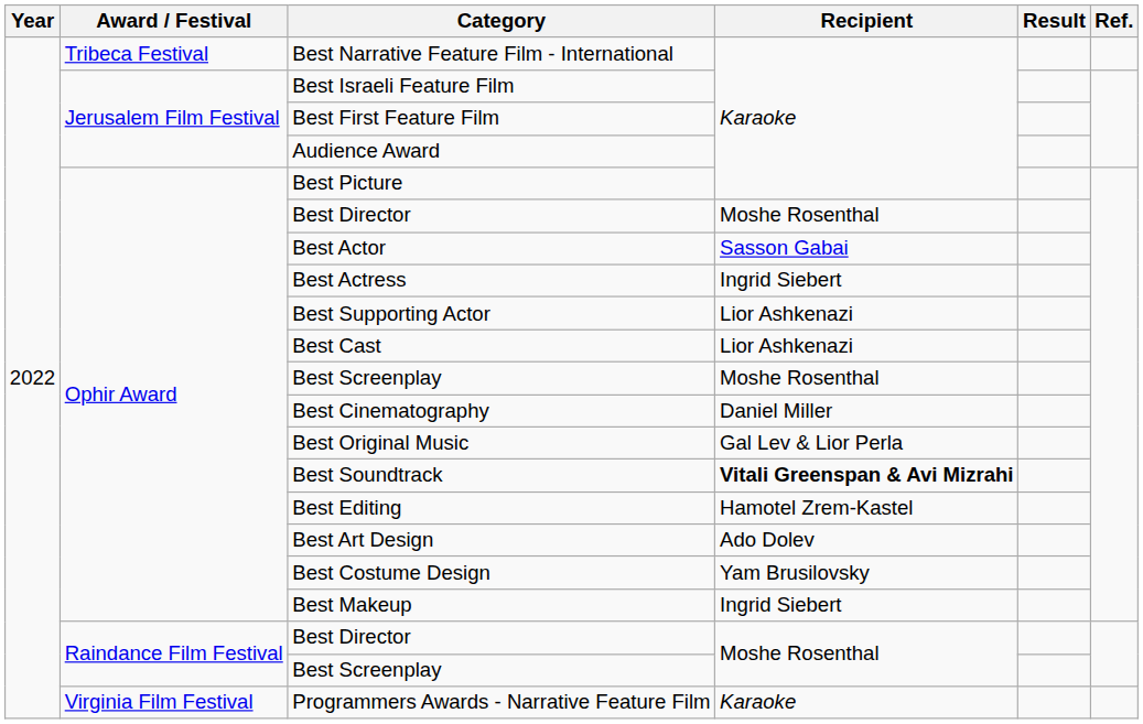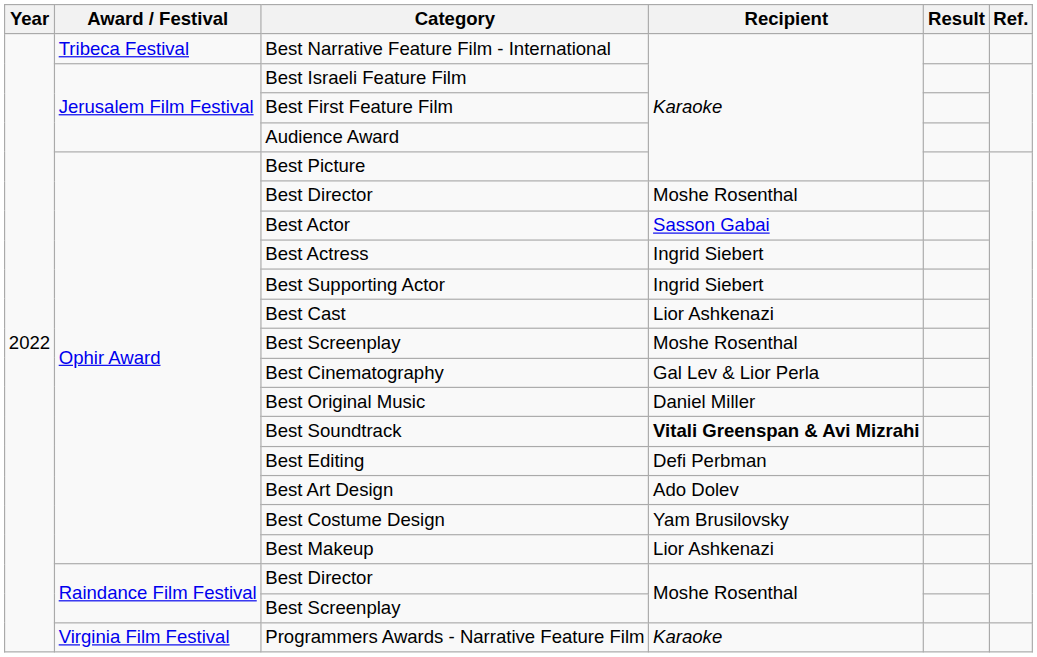Best Supporting Actor | Recipient: Lior Ashkenazi -> Ingrid Siebert
Best Cinematography | Recipient: Daniel Miller -> Gal Lev & Lior Perla
Best Original Music | Recipient: Gal Lev & Lior Perla -> Daniel Miller
Best Editing | Recipient: Hamotel Zrem-Kastel -> Defi Perbman
Best Makeup | Recipient: Ingrid Siebert -> Lior Ashkenazi
